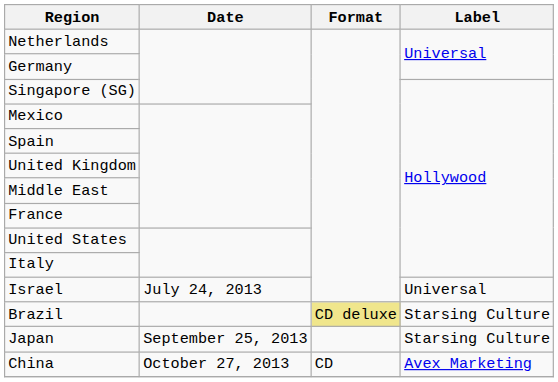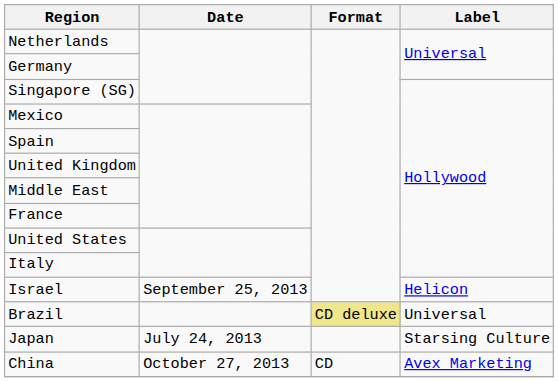Israel | Date: July 24, 2013 -> September 25, 2013
Israel | Label: Universal -> Helicon
Brazil | Label: Starsing Culture -> Universal
Japan | Date: September 25, 2013 -> July 24, 2013
